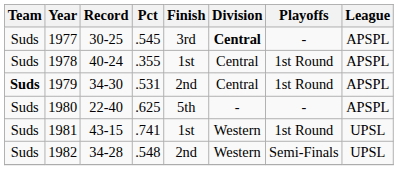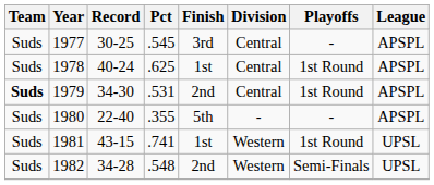1977 | Division: bold -> normal
1978 | Pct: .355 -> .625
1980 | Pct: .625 -> .355
